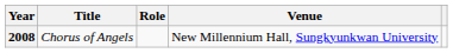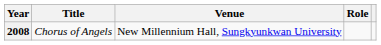columns swapped: Role <-> Venue
